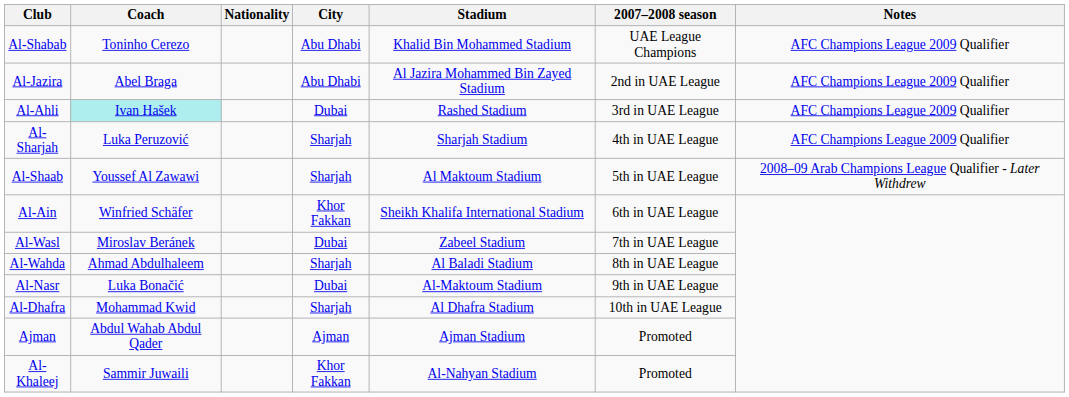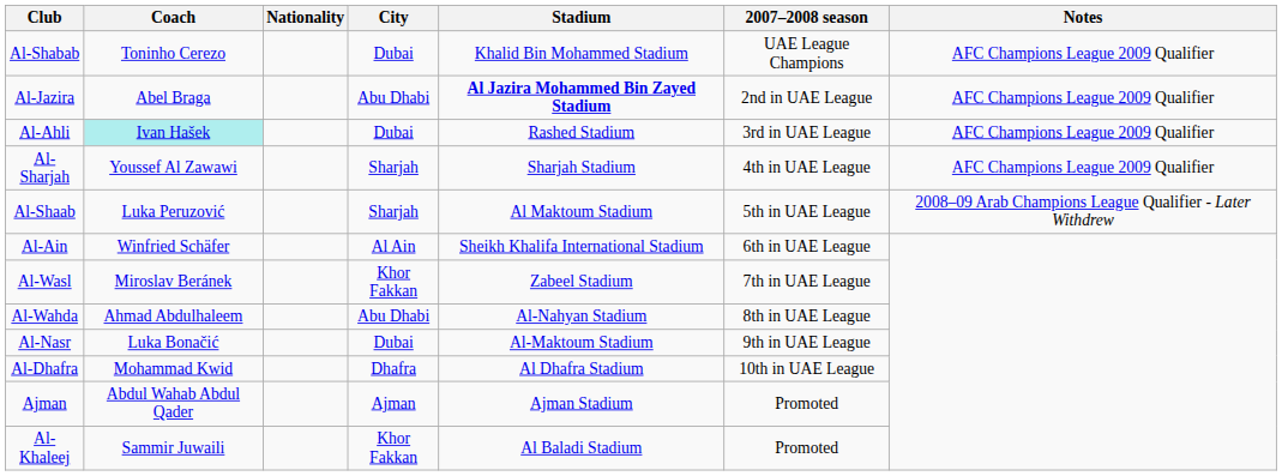Al-Shabab | City: Abu Dhabi -> Dubai
Al-Jazira | Stadium: normal -> bold
Al-Sharjah | Coach: Luka Peruzović -> Youssef Al Zawawi
Al-Shaab | Coach: Youssef Al Zawawi -> Luka Peruzović
Al-Ain | City: Khor Fakkan -> Al Ain
Al-Wasl | City: Dubai -> Khor Fakkan
Al-Wahda | City: Sharjah -> Abu Dhabi
Al-Wahda | Stadium: Al Baladi Stadium -> Al-Nahyan Stadium
Al-Dhafra | City: Sharjah -> Dhafra
Al-Khaleej | Stadium: Al-Nahyan Stadium -> Al Baladi Stadium
